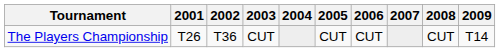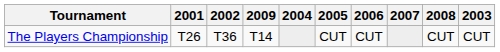columns swapped: 2003 <-> 2009
